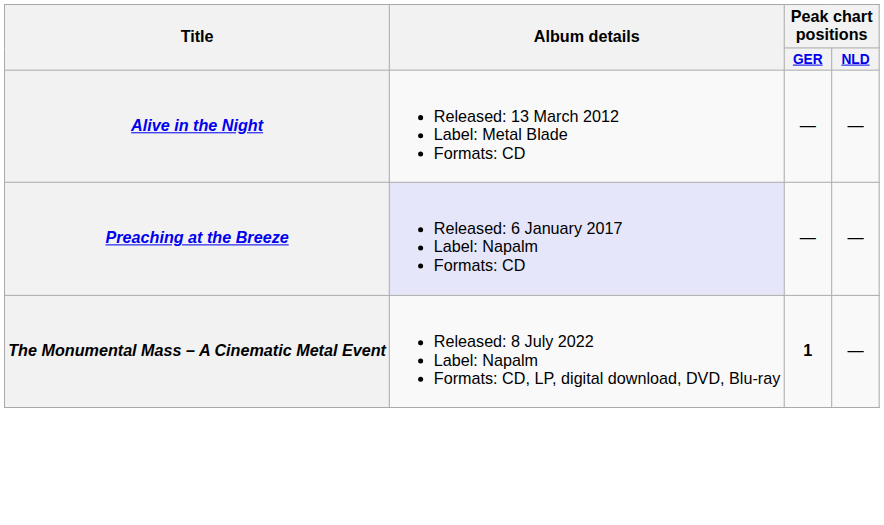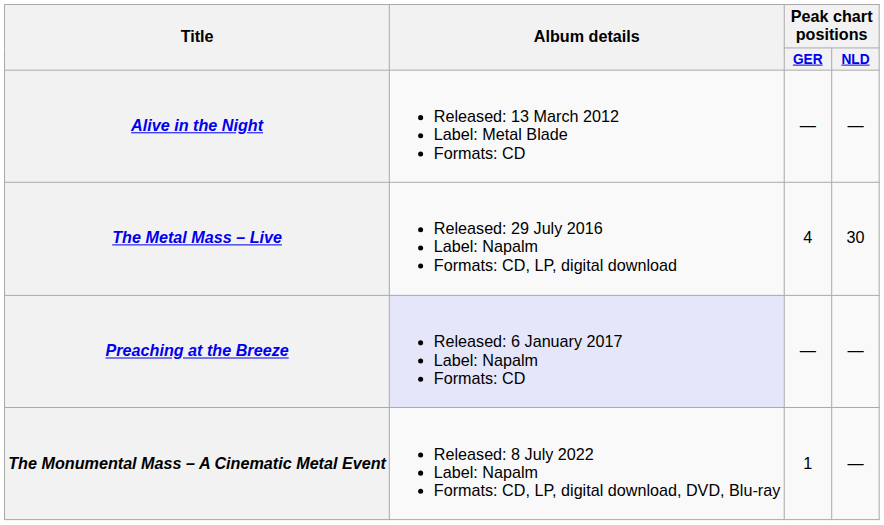+ row: The Metal Mass – Live | Released: 29 July 2016 Label: Napalm Formats: CD, LP, digital download | 4 | 30
The Monumental Mass – A Cinematic Metal Event | Peak chart positions / GER: bold -> normal
